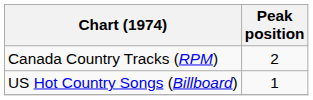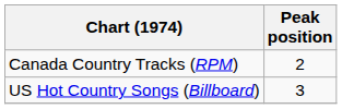US Hot Country Songs (Billboard) | Peak position: 1 -> 3
